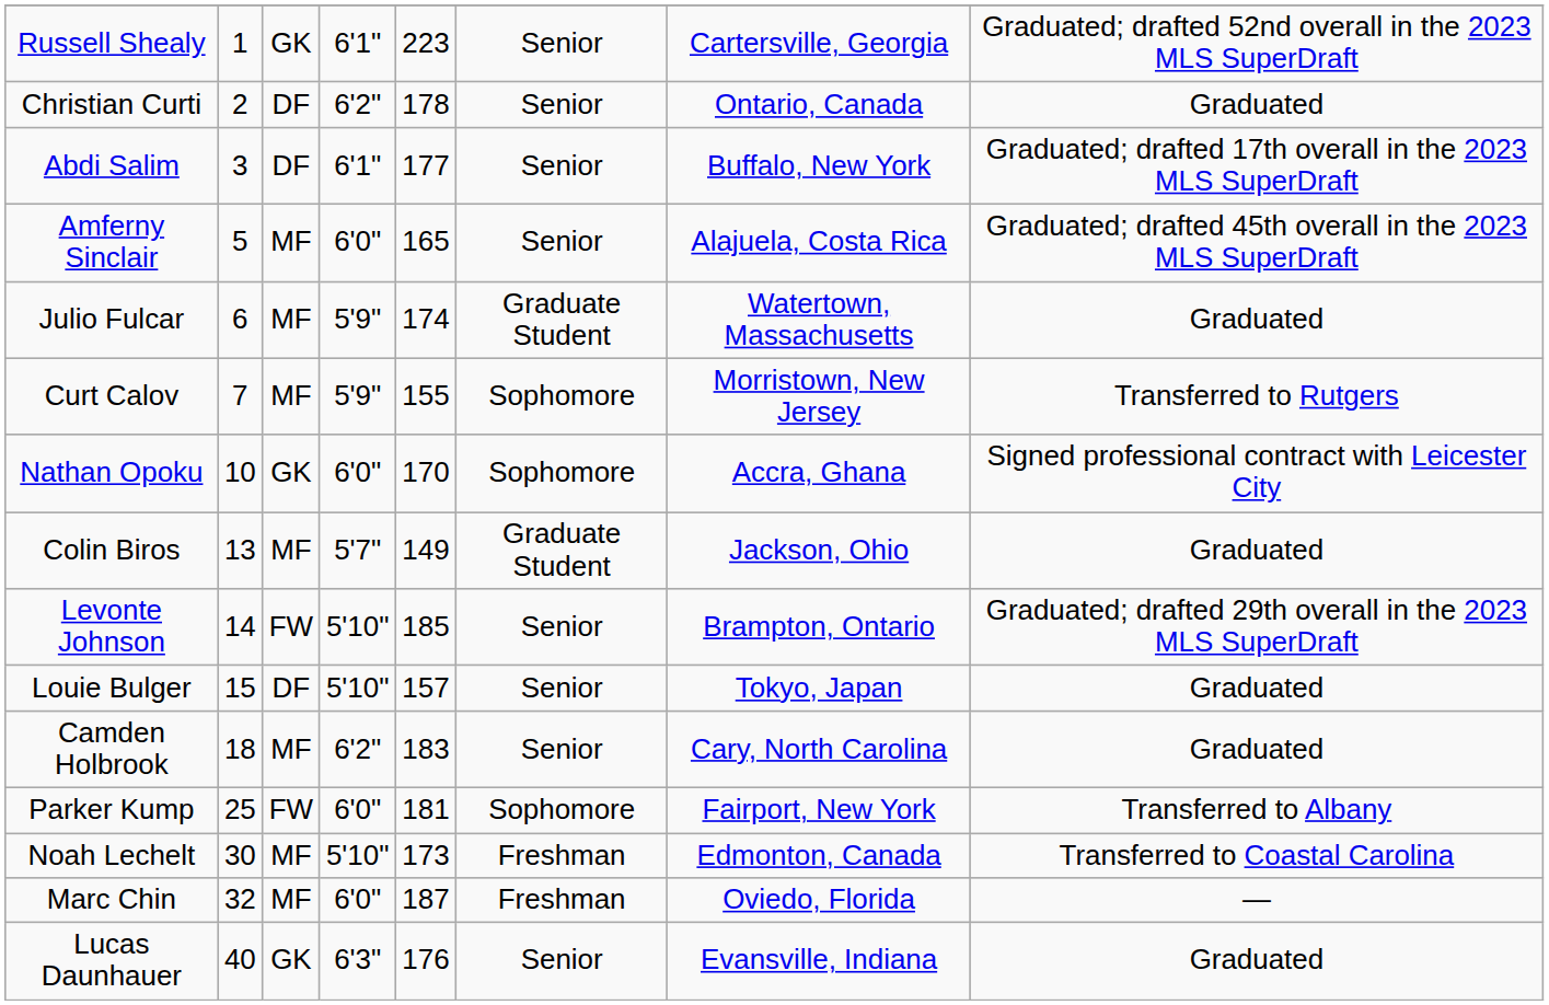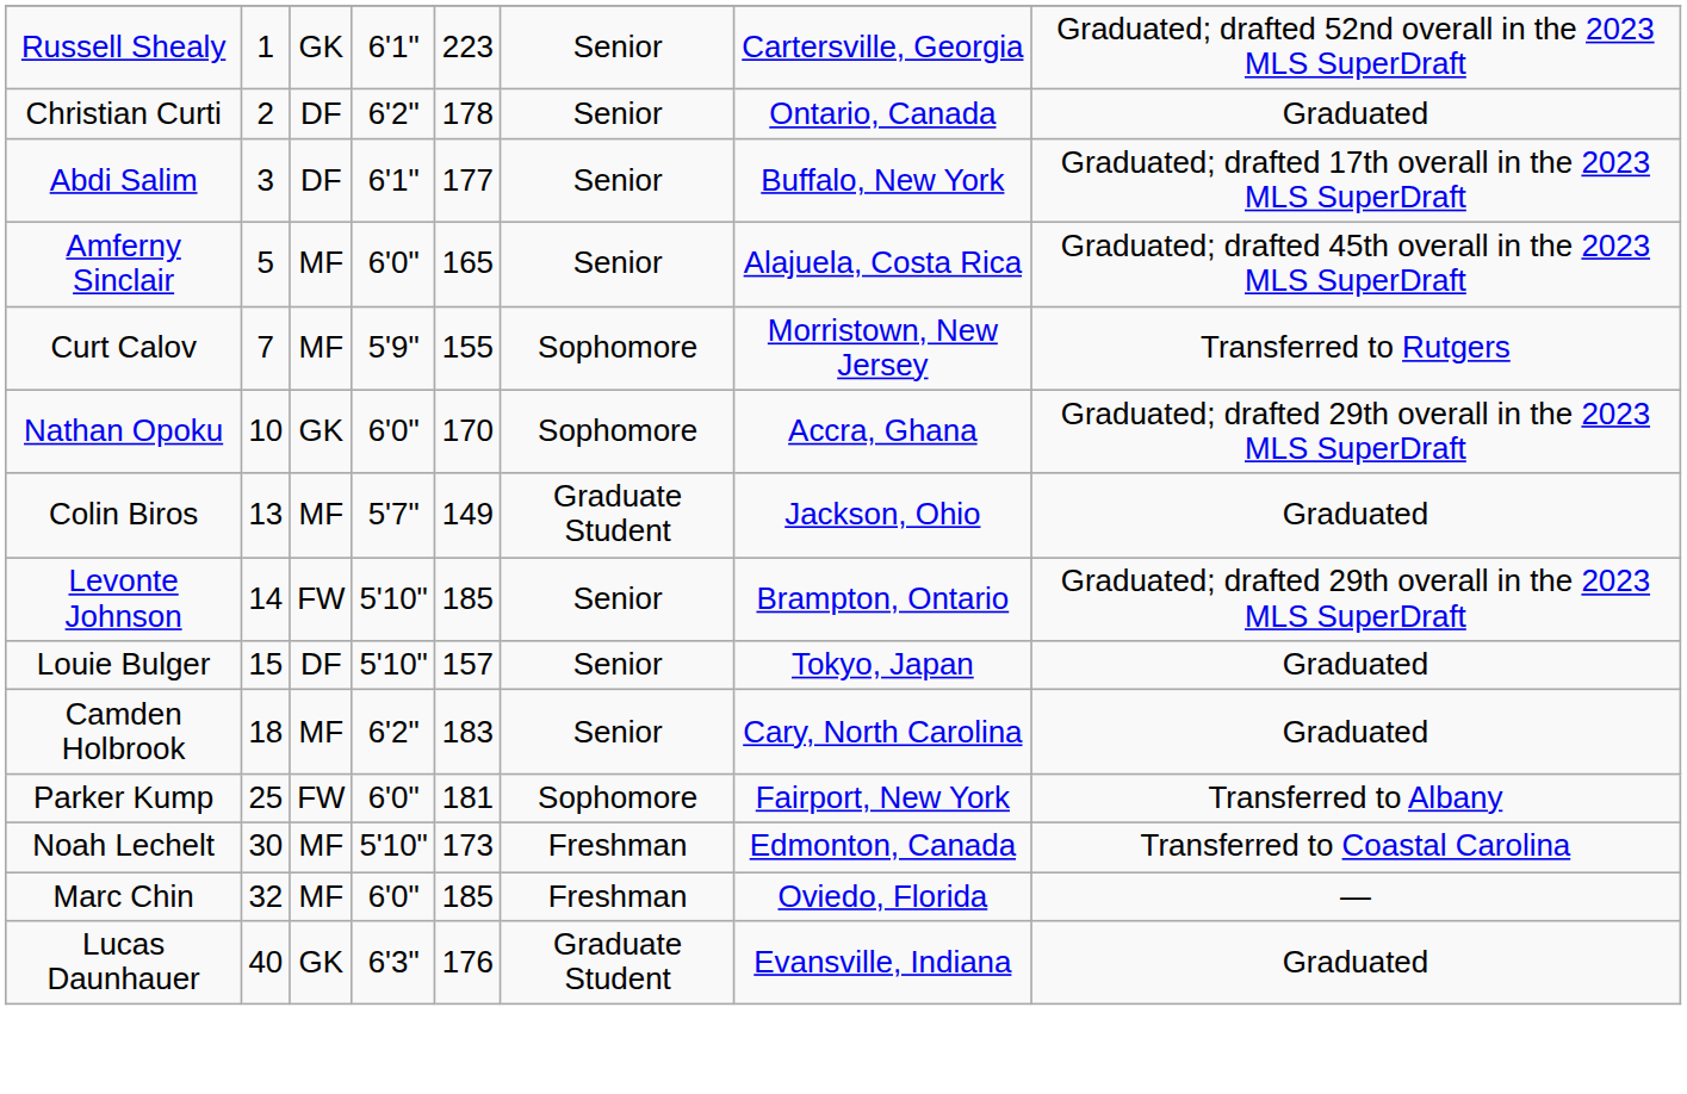- row: Julio Fulcar | 6 | MF | 5'9" | 174 | Graduate Student | Watertown, Massachusetts | Graduated
Nathan Opoku | column 8: Signed professional contract with Leicester City -> Graduated; drafted 29th overall in the 2023 MLS SuperDraft
Marc Chin | column 5: 187 -> 185
Lucas Daunhauer | column 6: Senior -> Graduate Student
